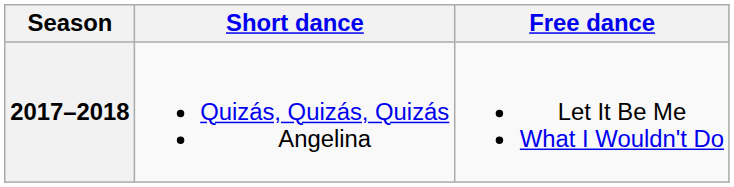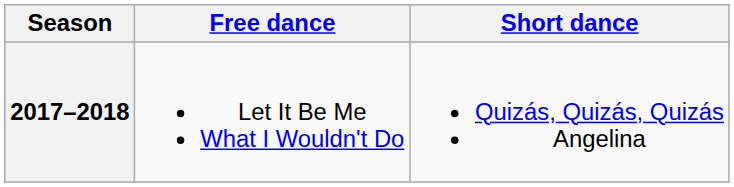columns swapped: Short dance <-> Free dance
